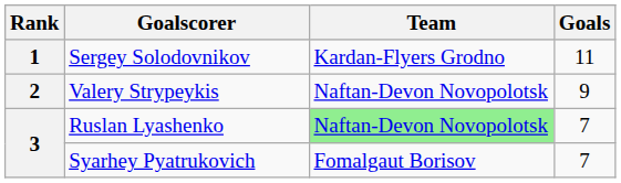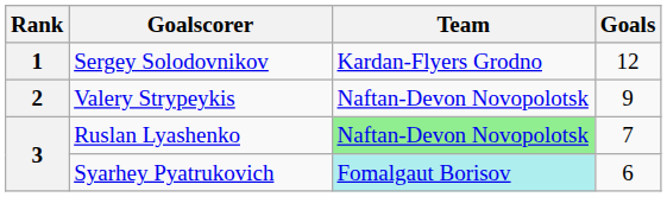Sergey Solodovnikov | Goals: 11 -> 12
Syarhey Pyatrukovich | Team: no background -> paleturquoise background
Syarhey Pyatrukovich | Goals: 7 -> 6
